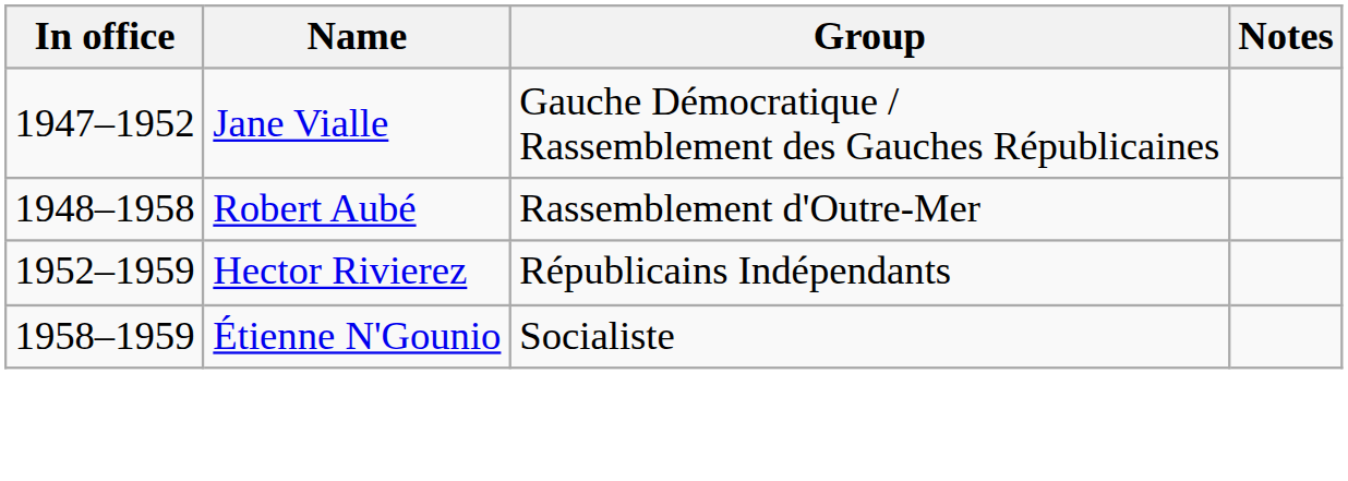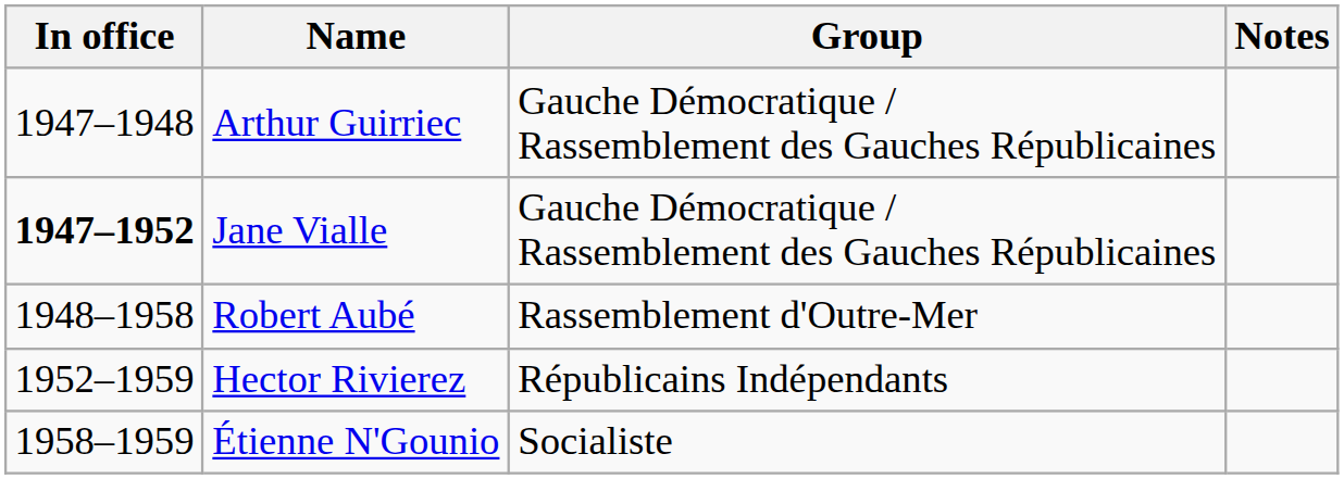+ row: 1947–1948 | Arthur Guirriec | Gauche Démocratique / Rassemblement des Gauches Républicaines
Jane Vialle | In office: normal -> bold
